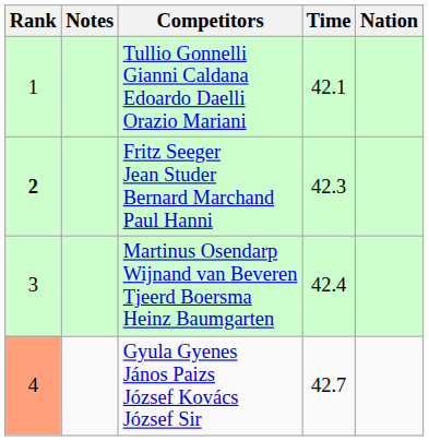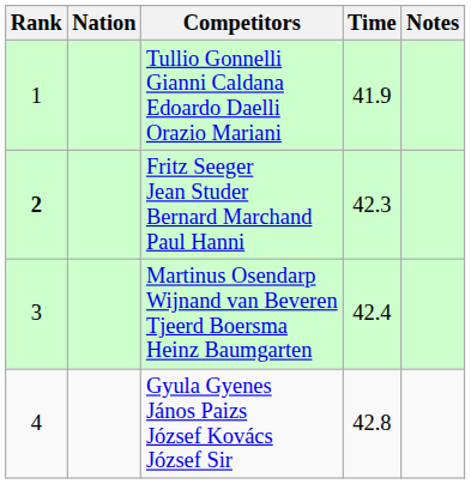columns swapped: Nation <-> Notes
Tullio Gonnelli Gianni Caldana Edoardo Daelli Orazio Mariani | Time: 42.1 -> 41.9
Gyula Gyenes János Paizs József Kovács József Sir | Rank: lightsalmon background -> no background
Gyula Gyenes János Paizs József Kovács József Sir | Time: 42.7 -> 42.8
